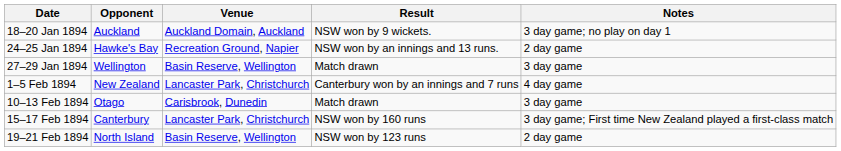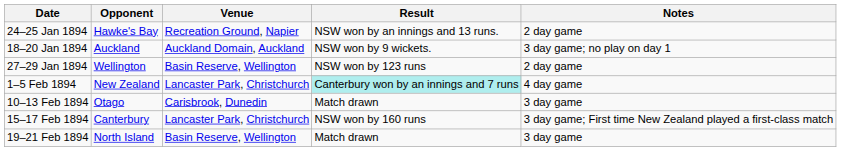rows swapped: 18–20 Jan 1894 <-> 24–25 Jan 1894
27–29 Jan 1894 | Result: Match drawn -> NSW won by 123 runs
27–29 Jan 1894 | Notes: 3 day game -> 2 day game
1–5 Feb 1894 | Result: no background -> paleturquoise background
19–21 Feb 1894 | Result: NSW won by 123 runs -> Match drawn
19–21 Feb 1894 | Notes: 2 day game -> 3 day game
